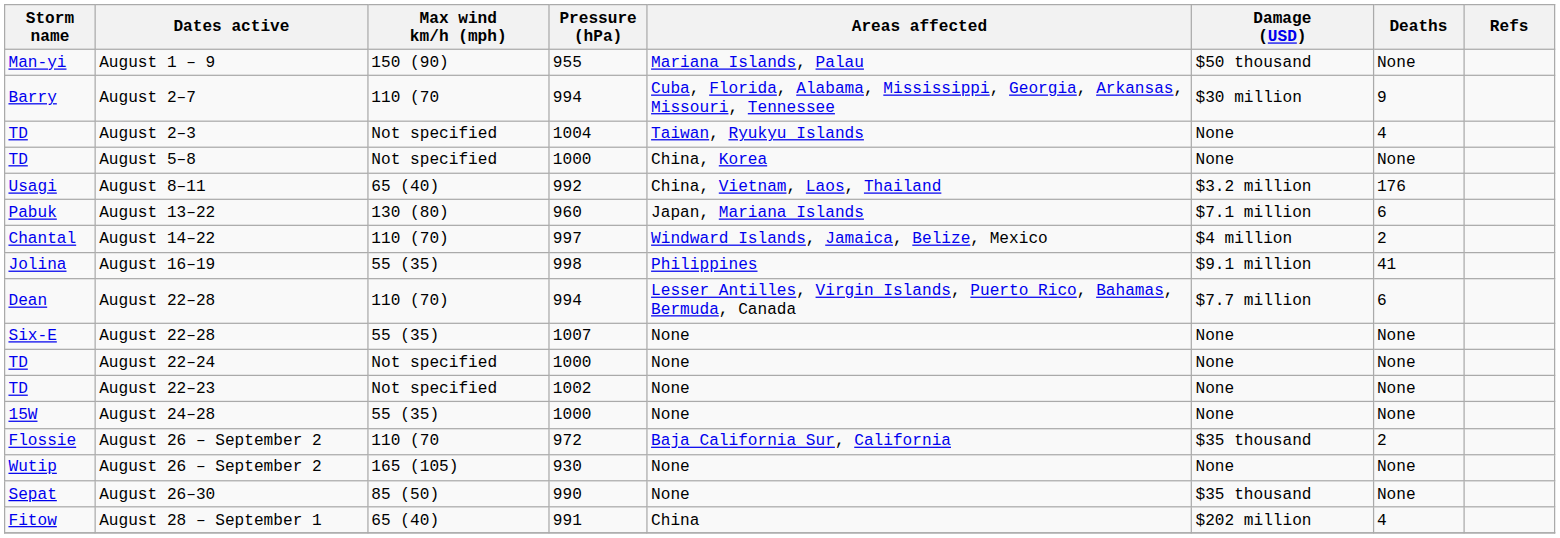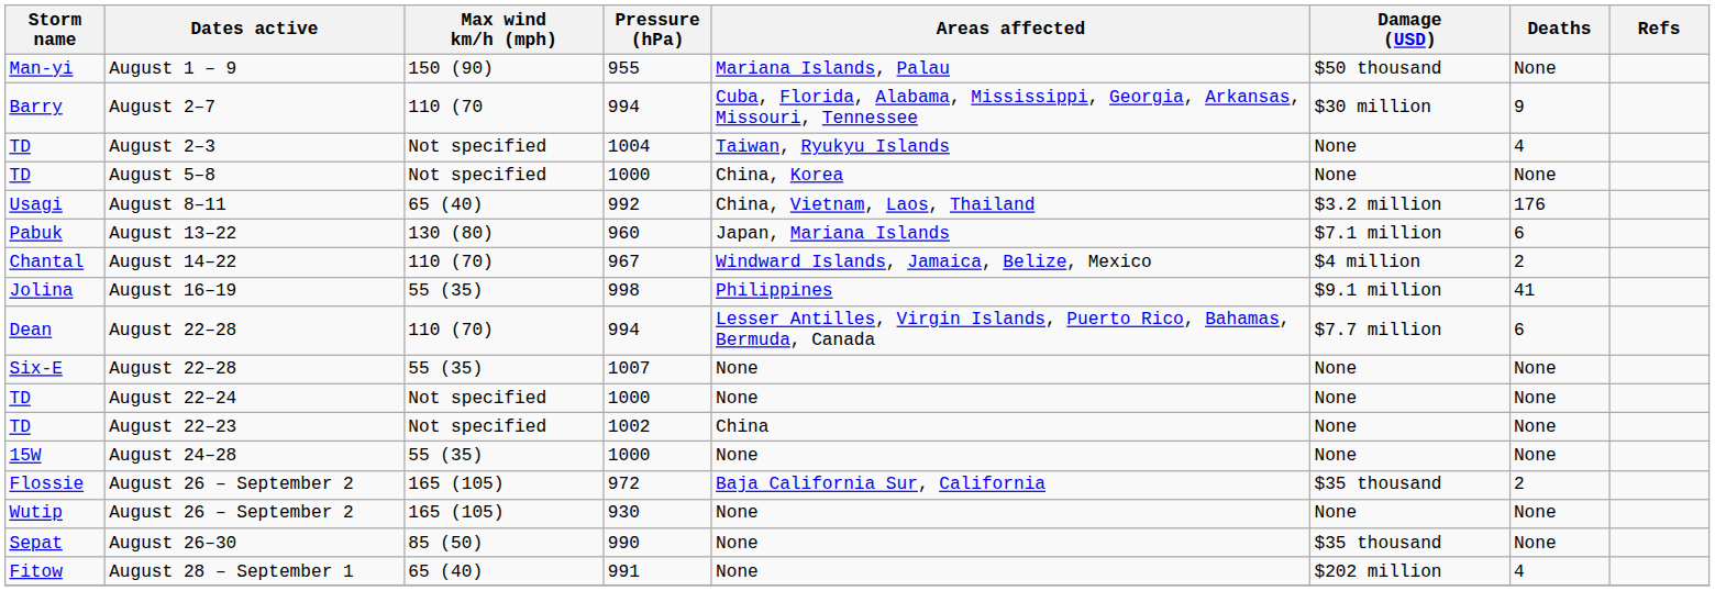August 14–22 | Pressure (hPa): 997 -> 967
August 22–23 | Areas affected: None -> China
Flossie / August 26 – September 2 | Max wind km/h (mph): 110 (70 -> 165 (105)
August 28 – September 1 | Areas affected: China -> None
